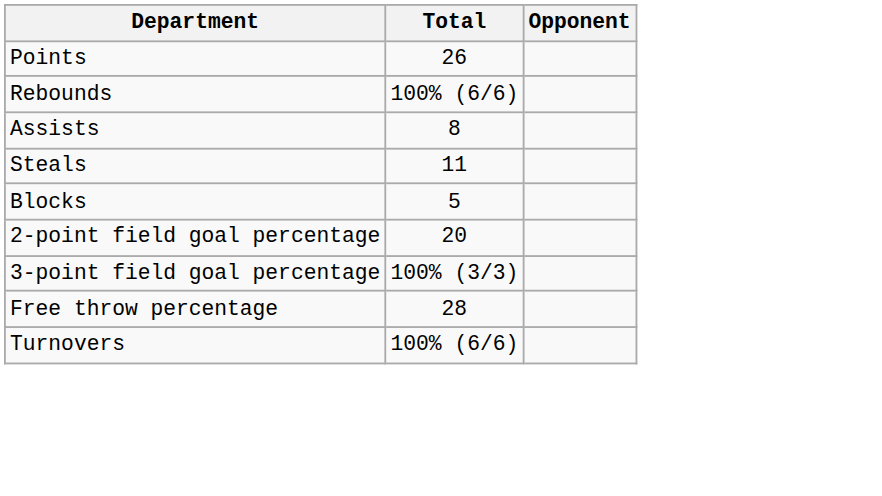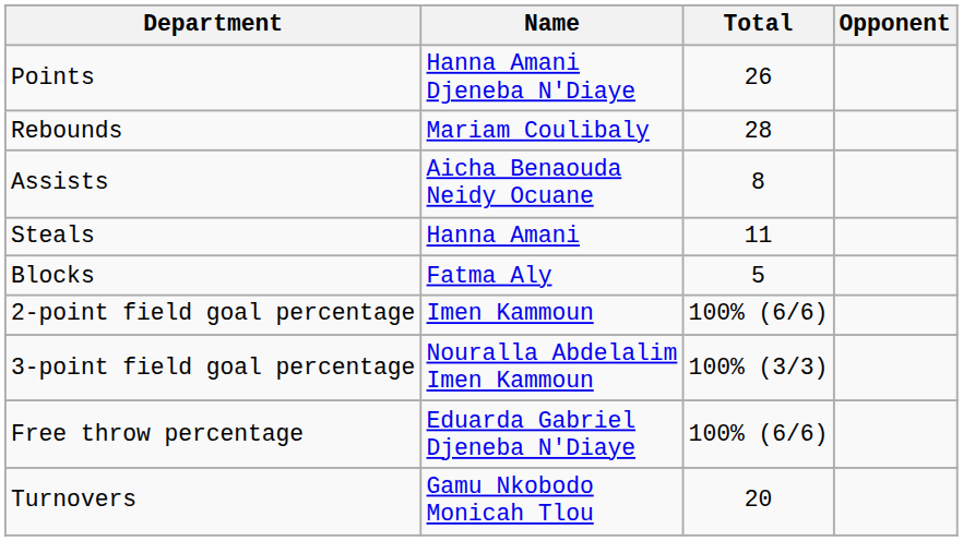+ column: Name | Hanna Amani Djeneba N'Diaye | Mariam Coulibaly | Aicha Benaouda Neidy Ocuane | Hanna Amani | Fatma Aly | Imen Kammoun | Nouralla Abdelalim Imen Kammoun | Eduarda Gabriel Djeneba N'Diaye | Gamu Nkobodo Monicah Tlou
Rebounds | Total: 100% (6/6) -> 28
2-point field goal percentage | Total: 20 -> 100% (6/6)
Free throw percentage | Total: 28 -> 100% (6/6)
Turnovers | Total: 100% (6/6) -> 20
